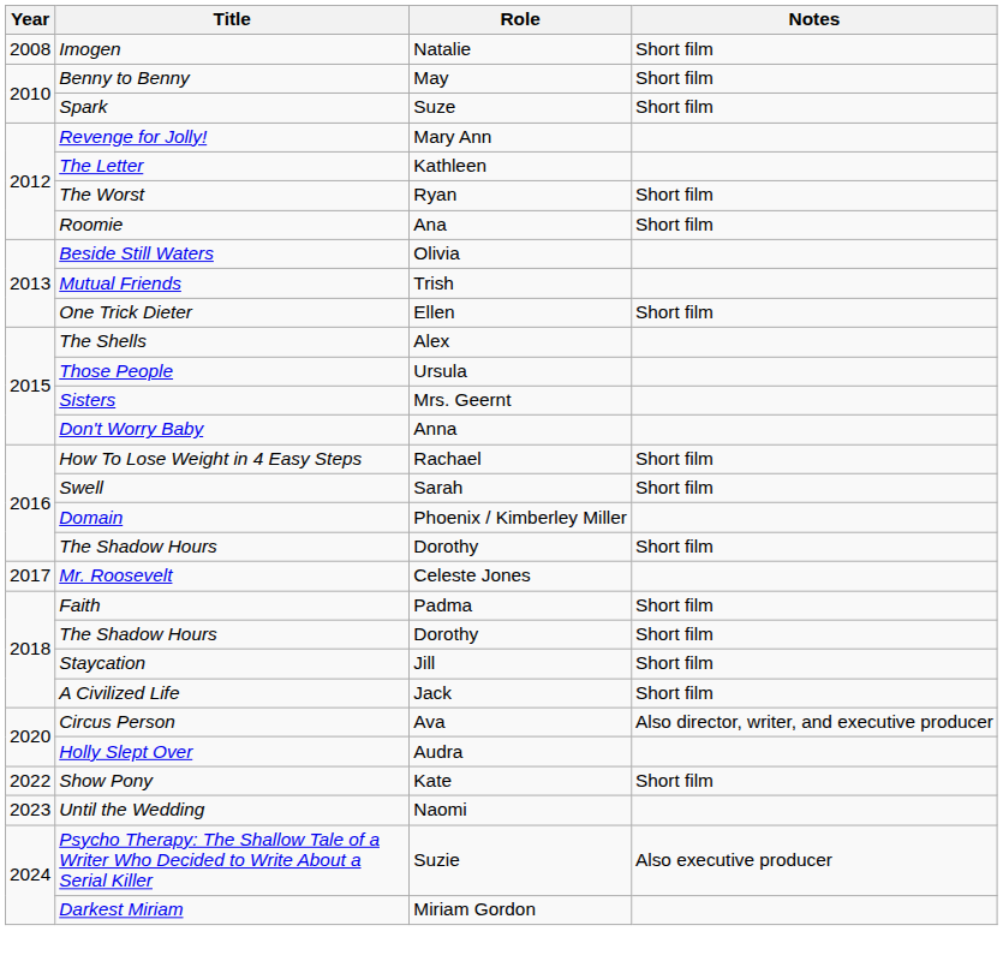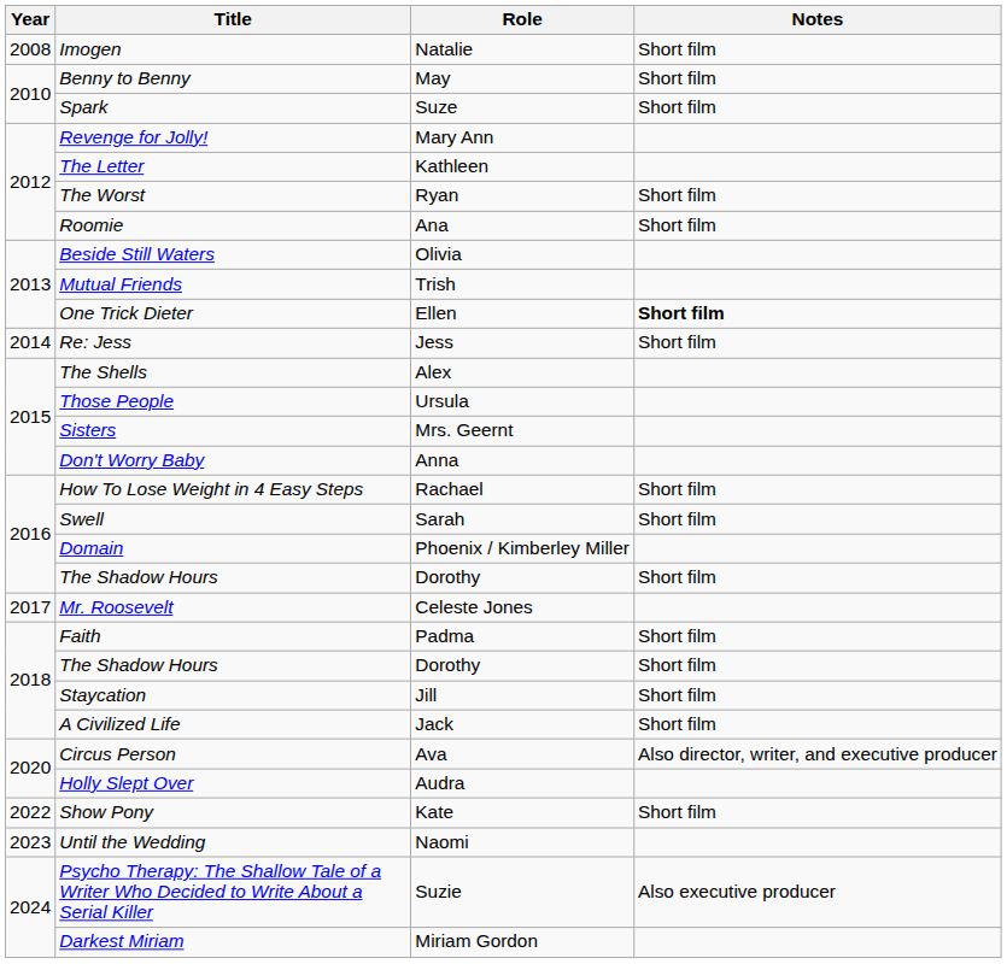One Trick Dieter | Notes: normal -> bold
+ row: 2014 | Re: Jess | Jess | Short film
